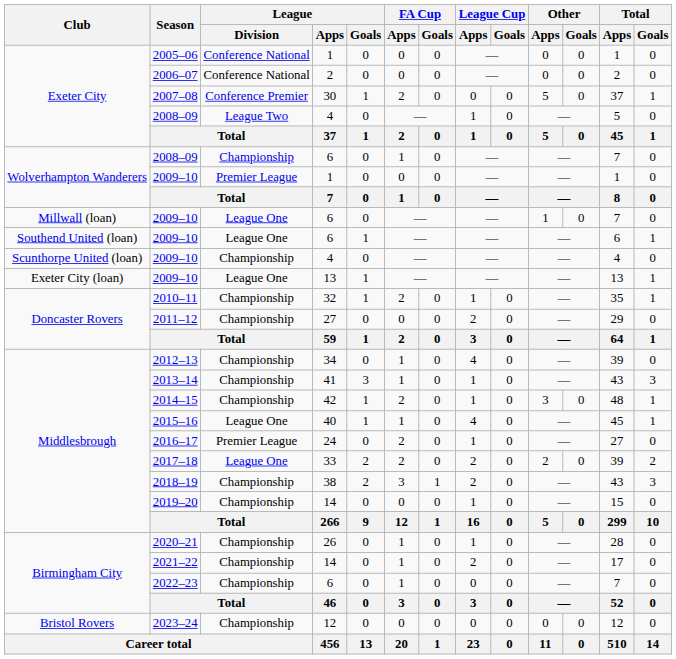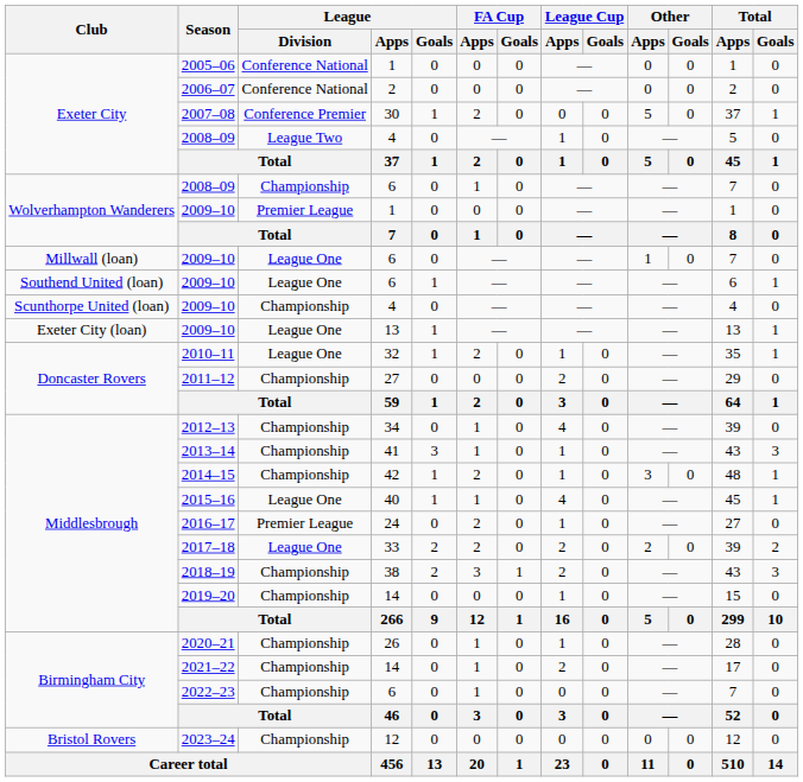2010–11 | League / Division: Championship -> League One
